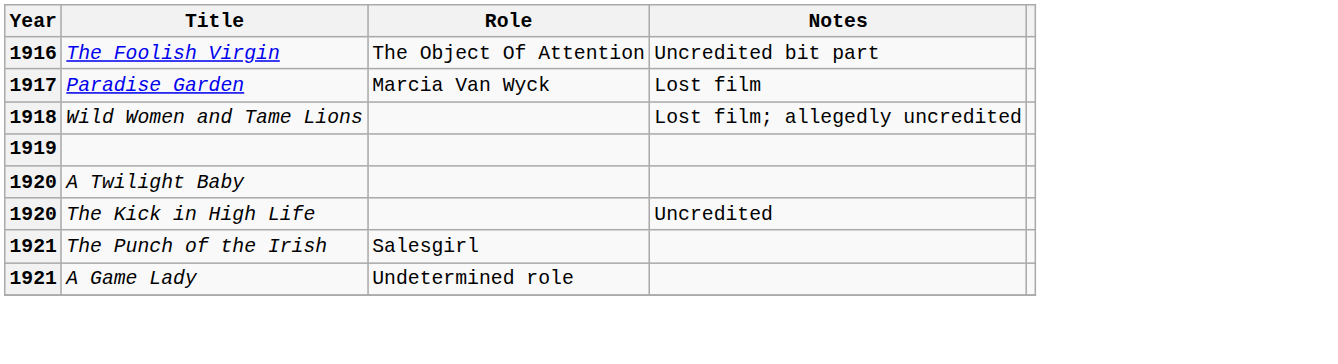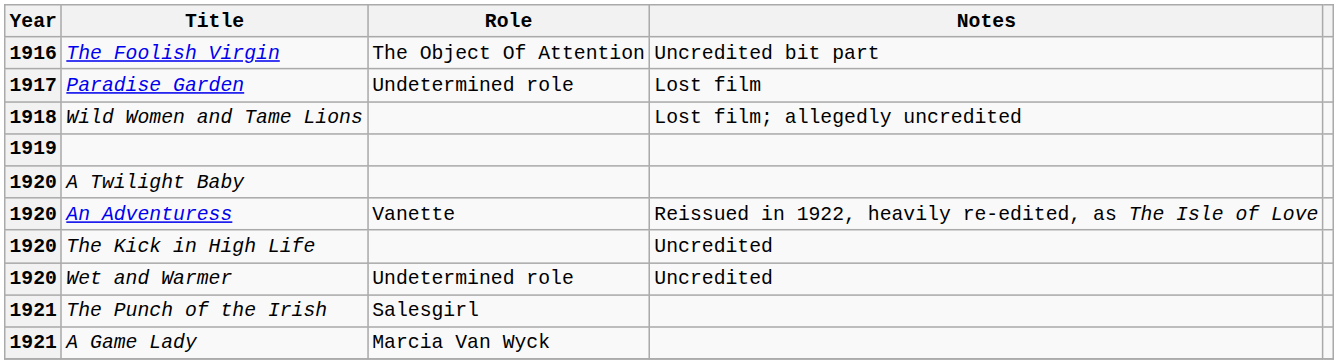Paradise Garden | Role: Marcia Van Wyck -> Undetermined role
+ row: 1920 | An Adventuress | Vanette | Reissued in 1922, heavily re-edited, as The Isle of Love
+ row: 1920 | Wet and Warmer | Undetermined role | Uncredited
A Game Lady | Role: Undetermined role -> Marcia Van Wyck
